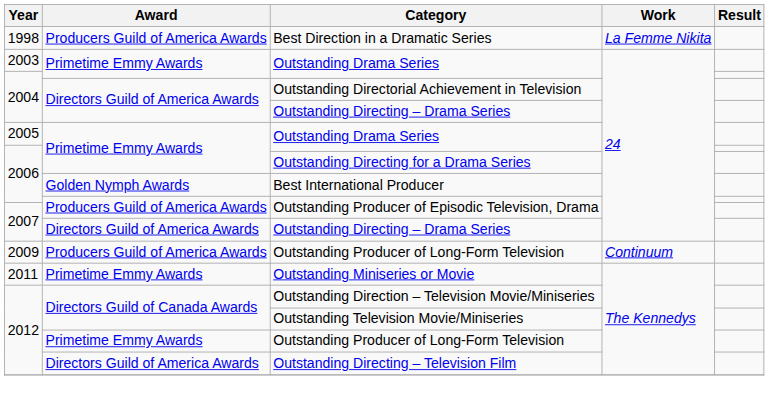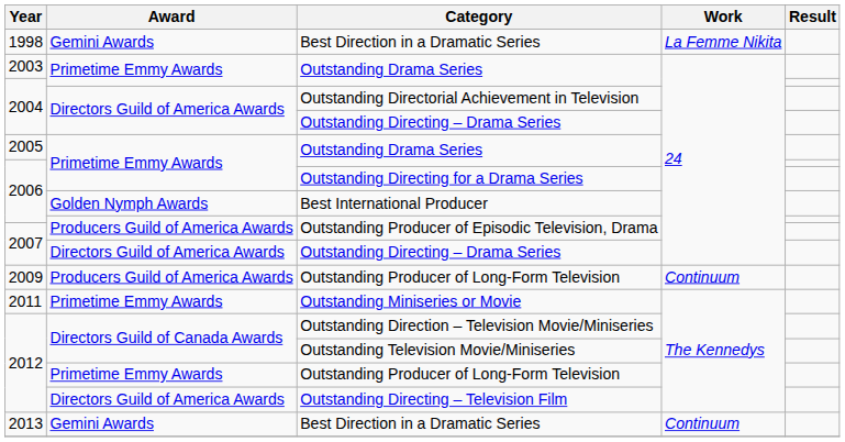1998 / Best Direction in a Dramatic Series | Award: Producers Guild of America Awards -> Gemini Awards
+ row: 2013 | Gemini Awards | Best Direction in a Dramatic Series | Continuum
